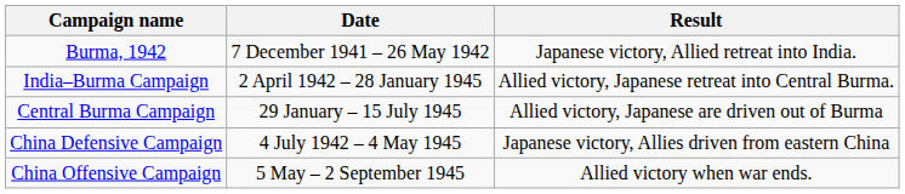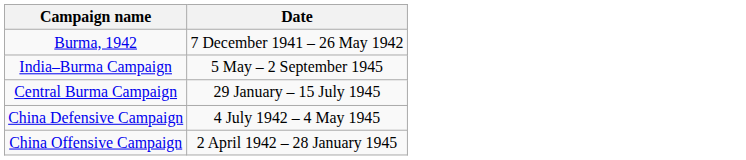- column: Result | Japanese victory, Allied retreat into India. | Allied victory, Japanese retreat into Central Burma. | Allied victory, Japanese are driven out of Burma | Japanese victory, Allies driven from eastern China | Allied victory when war ends.
India–Burma Campaign | Date: 2 April 1942 – 28 January 1945 -> 5 May – 2 September 1945
China Offensive Campaign | Date: 5 May – 2 September 1945 -> 2 April 1942 – 28 January 1945
